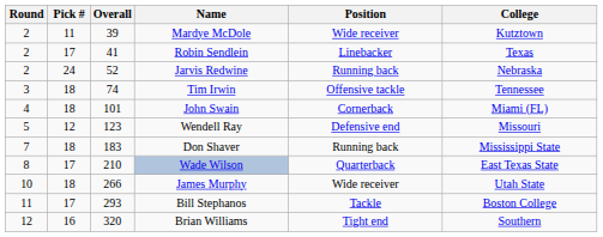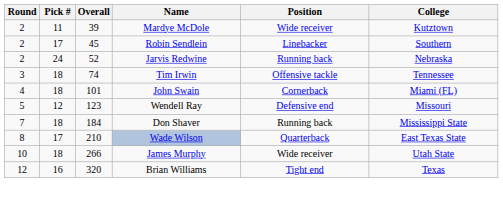Robin Sendlein | Overall: 41 -> 45
Robin Sendlein | College: Texas -> Southern
Don Shaver | Overall: 183 -> 184
- row: 11 | 17 | 293 | Bill Stephanos | Tackle | Boston College
Brian Williams | College: Southern -> Texas
